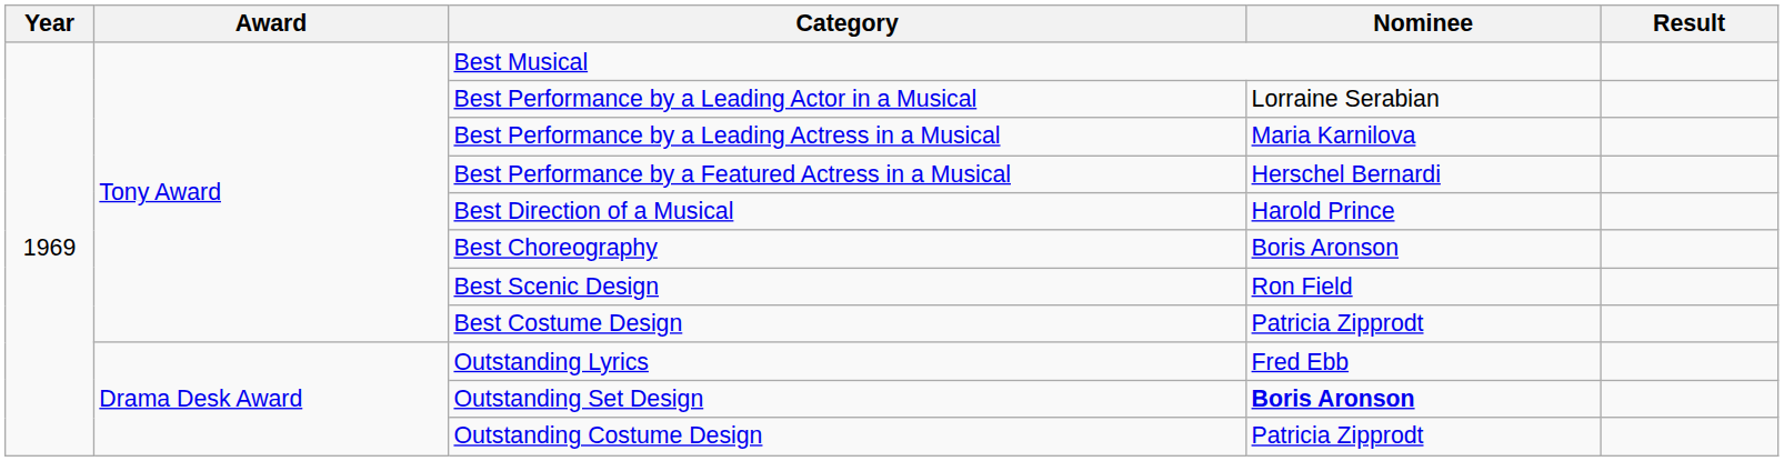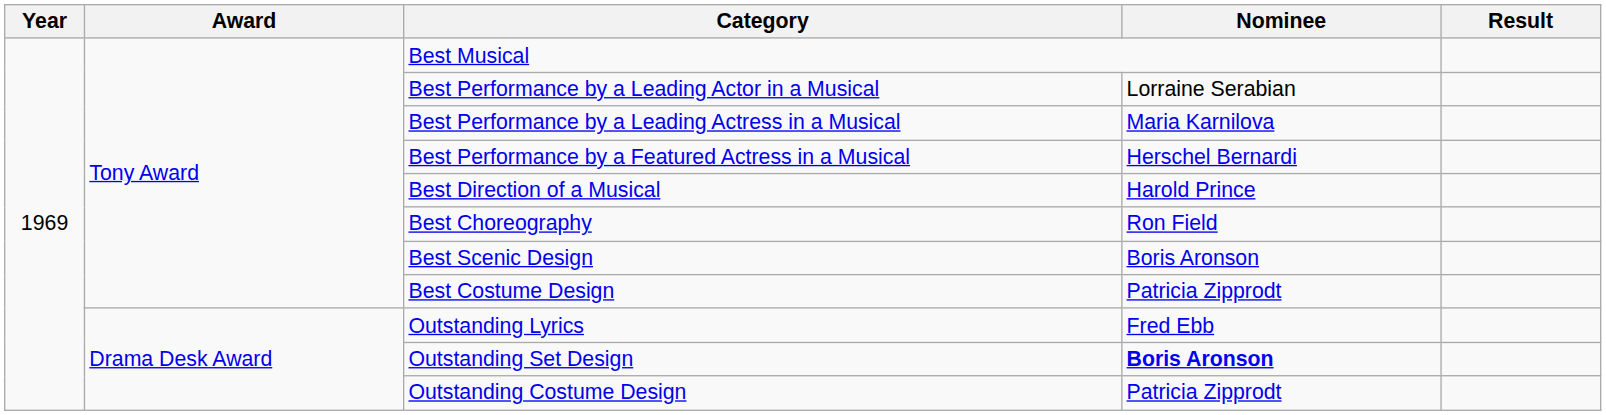Best Choreography | Nominee: Boris Aronson -> Ron Field
Best Scenic Design | Nominee: Ron Field -> Boris Aronson
